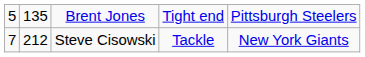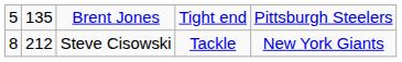Steve Cisowski | column 1: 7 -> 8
